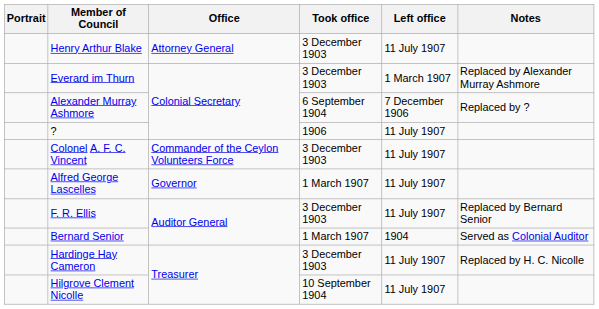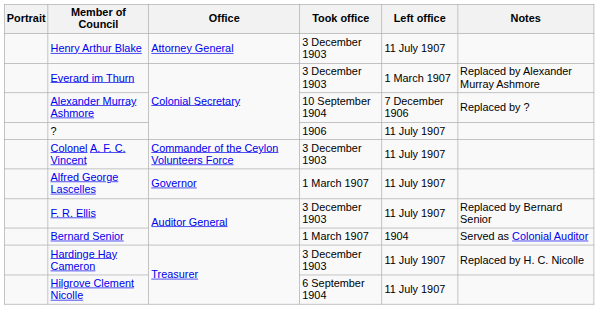Alexander Murray Ashmore | Took office: 6 September 1904 -> 10 September 1904
Hilgrove Clement Nicolle | Took office: 10 September 1904 -> 6 September 1904
